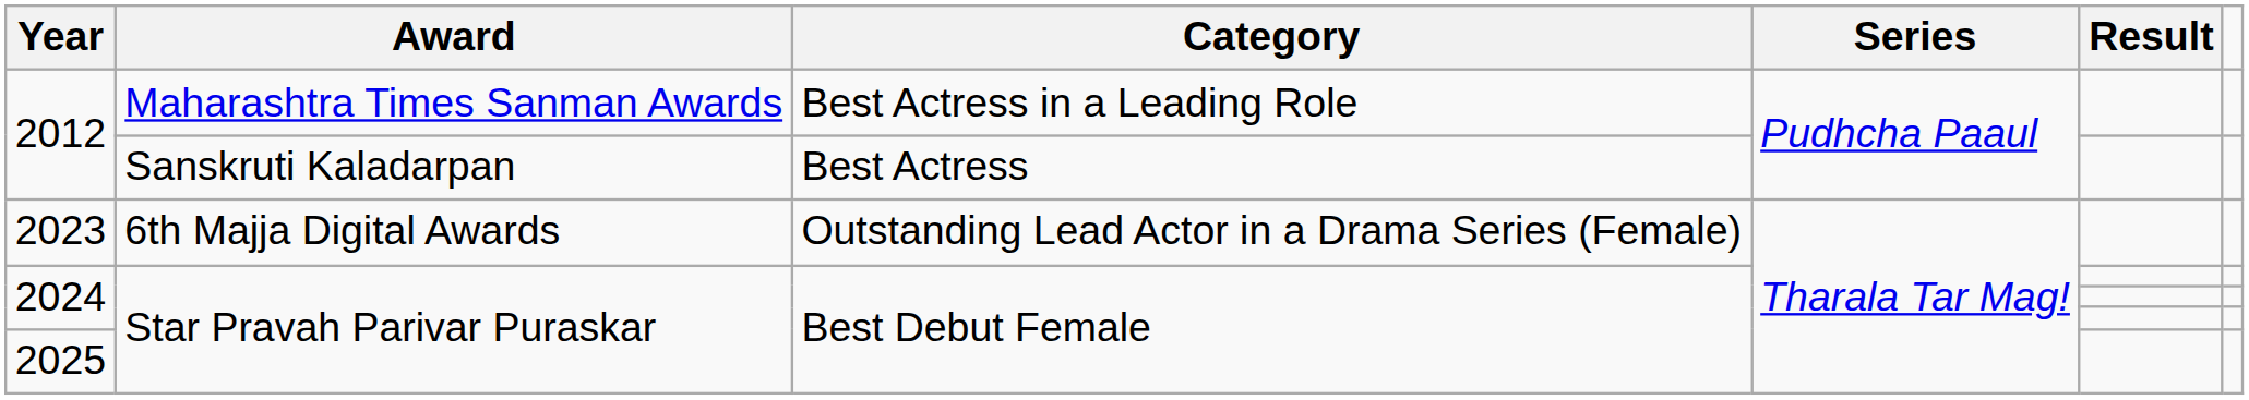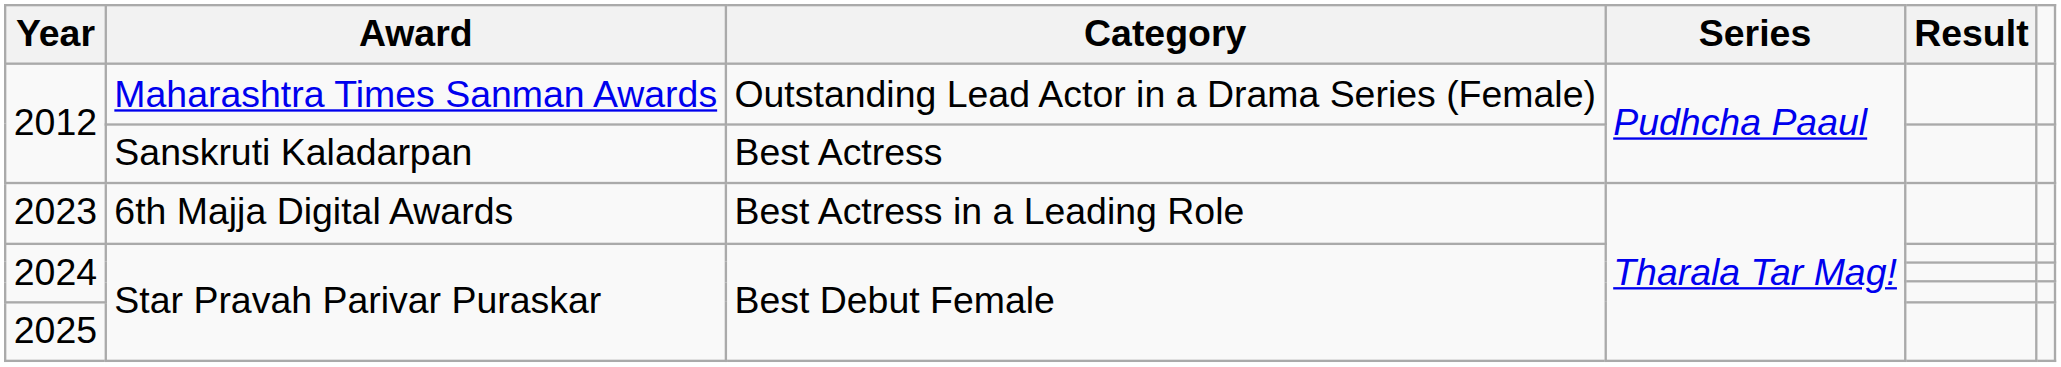2012 / Maharashtra Times Sanman Awards | Category: Best Actress in a Leading Role -> Outstanding Lead Actor in a Drama Series (Female)
2023 | Category: Outstanding Lead Actor in a Drama Series (Female) -> Best Actress in a Leading Role
